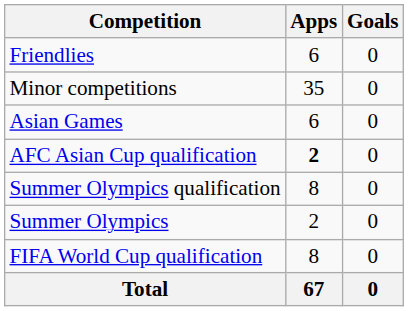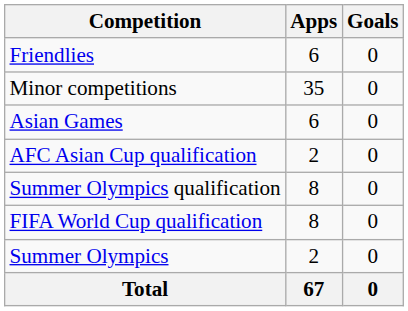AFC Asian Cup qualification | Apps: bold -> normal
rows swapped: Summer Olympics <-> FIFA World Cup qualification
